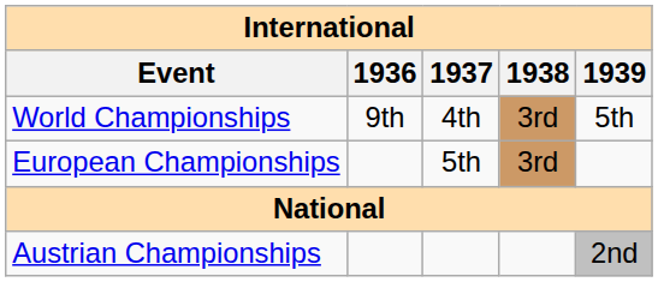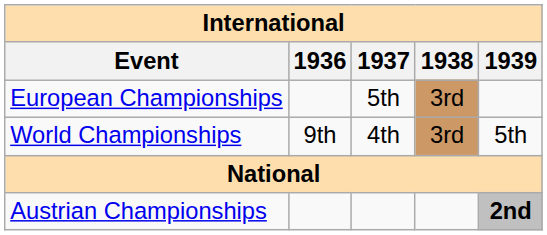rows swapped: World Championships <-> European Championships
Austrian Championships | 1939: normal -> bold
